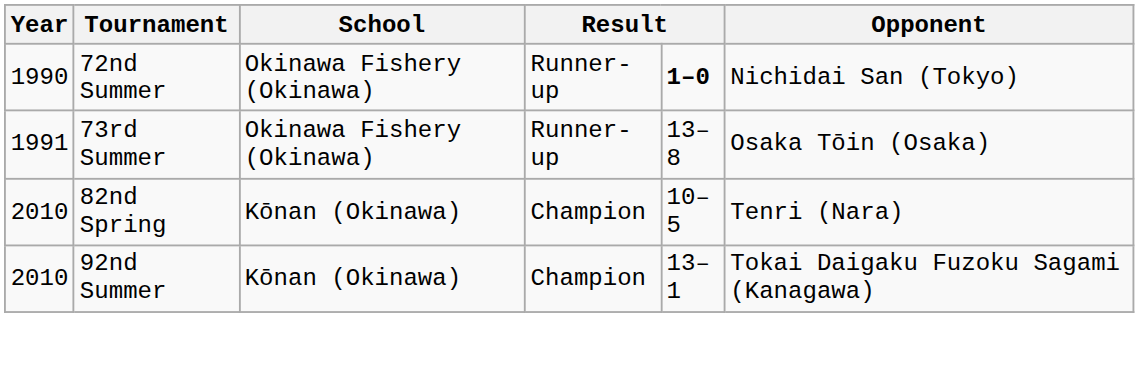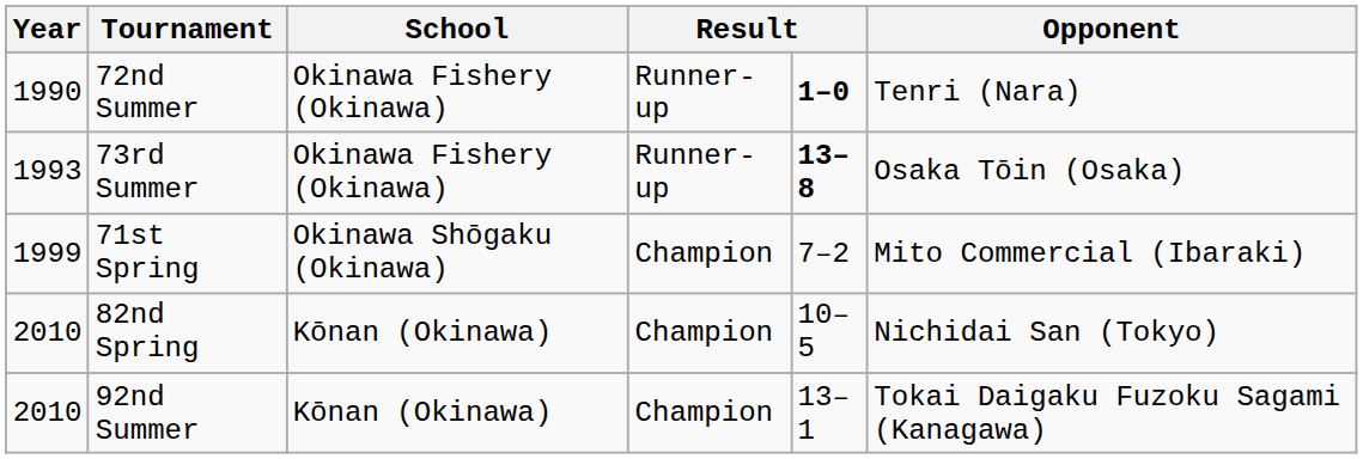72nd Summer | Opponent: Nichidai San (Tokyo) -> Tenri (Nara)
73rd Summer | Year: 1991 -> 1993
73rd Summer | column 5: normal -> bold
+ row: 1999 | 71st Spring | Okinawa Shōgaku (Okinawa) | Champion | 7–2 | Mito Commercial (Ibaraki)
82nd Spring | Opponent: Tenri (Nara) -> Nichidai San (Tokyo)
